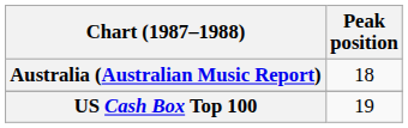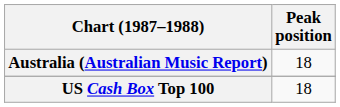US Cash Box Top 100 | Peak position: 19 -> 18
